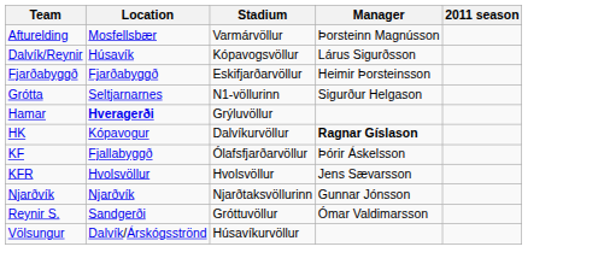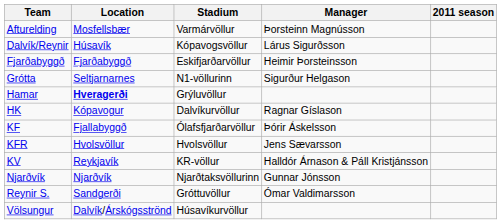HK | Manager: bold -> normal
+ row: KV | Reykjavík | KR-völlur | Halldór Árnason & Páll Kristjánsson
